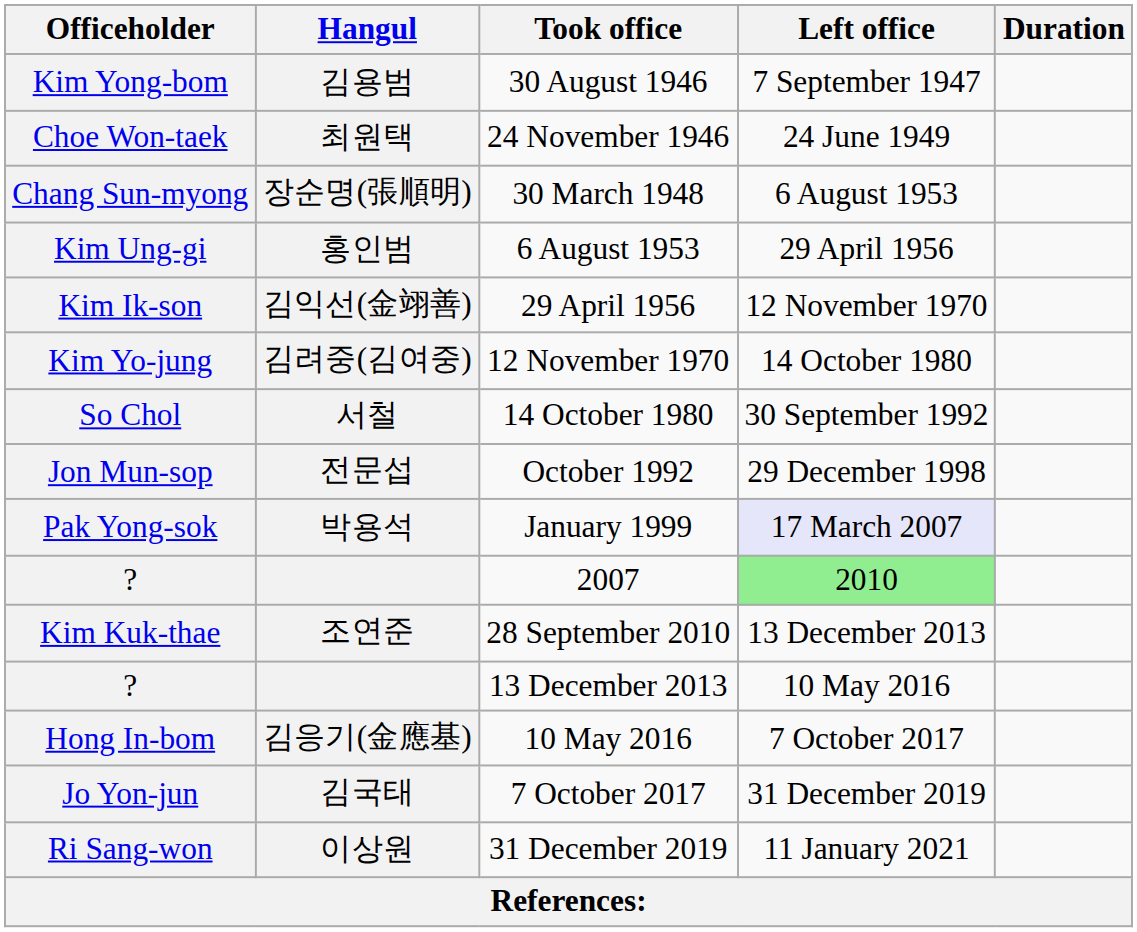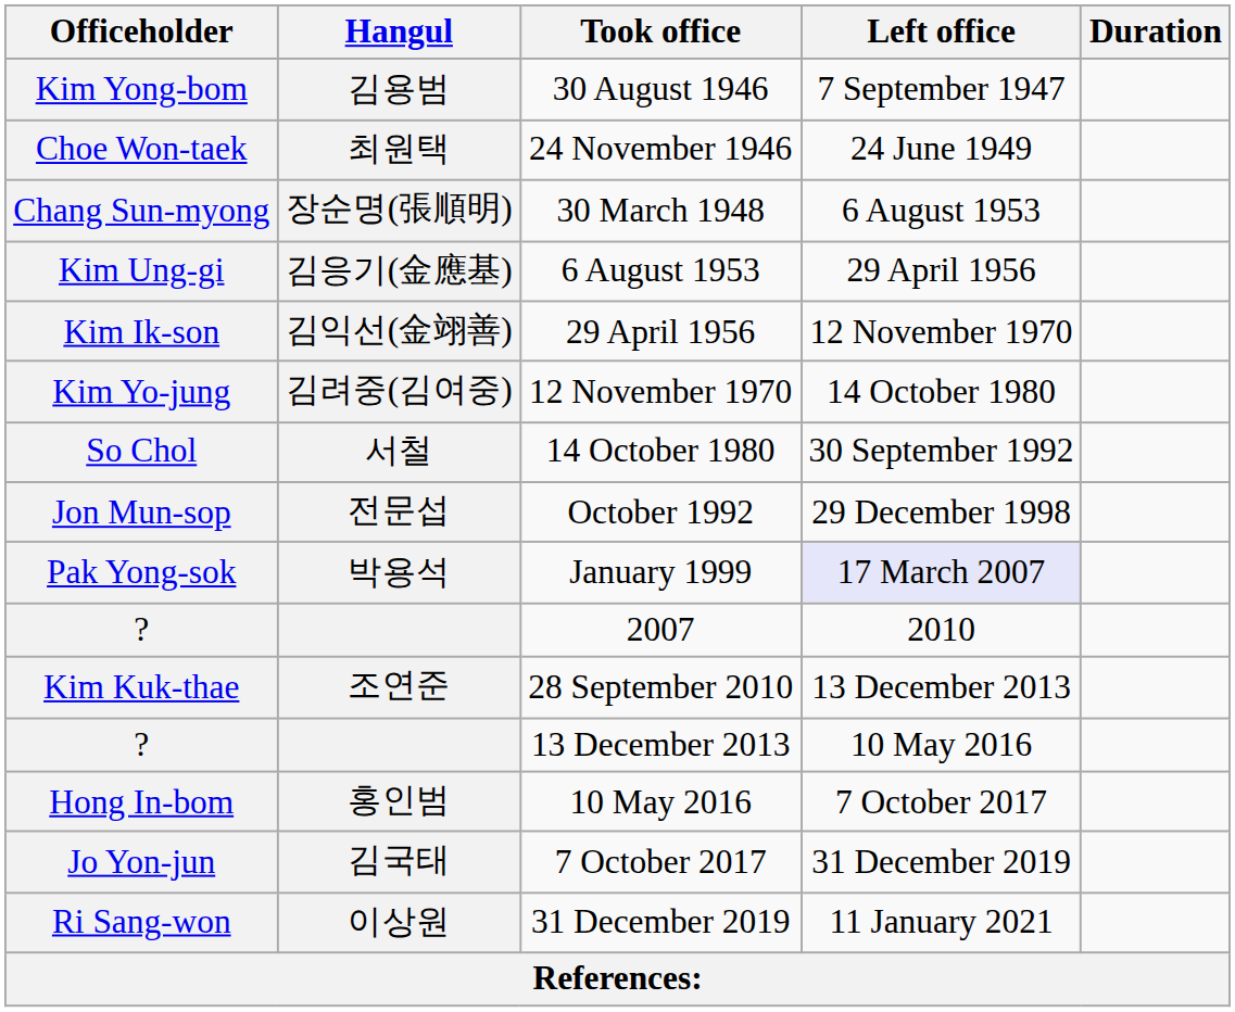Kim Ung-gi | Hangul: 홍인범 -> 김응기(金應基)
? / 2007 | Left office: lightgreen background -> no background
Hong In-bom | Hangul: 김응기(金應基) -> 홍인범
